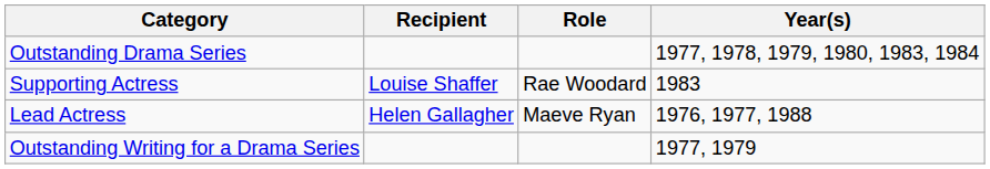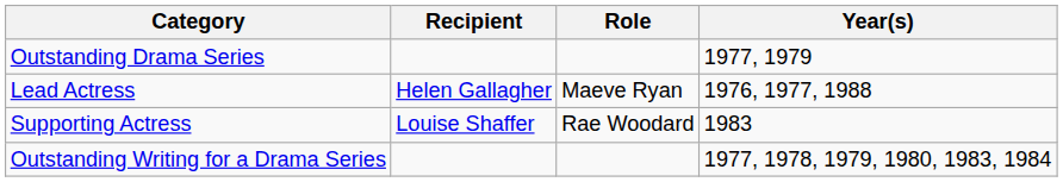Outstanding Drama Series | Year(s): 1977, 1978, 1979, 1980, 1983, 1984 -> 1977, 1979
rows swapped: Lead Actress <-> Supporting Actress
Outstanding Writing for a Drama Series | Year(s): 1977, 1979 -> 1977, 1978, 1979, 1980, 1983, 1984
